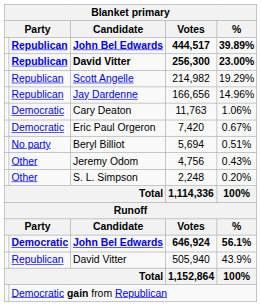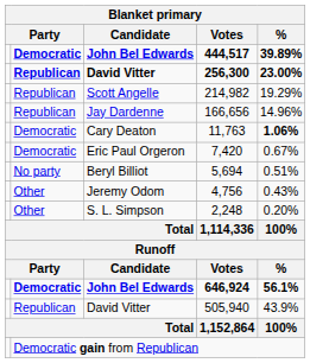444,517 | column 2: Republican -> Democratic
11,763 | Blanket primary / %: normal -> bold
